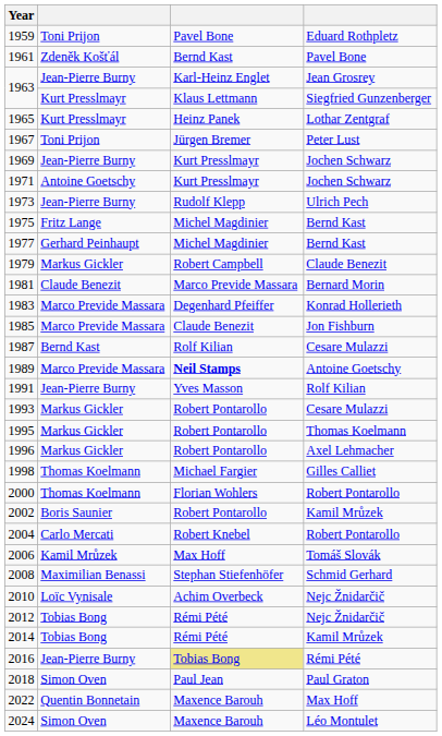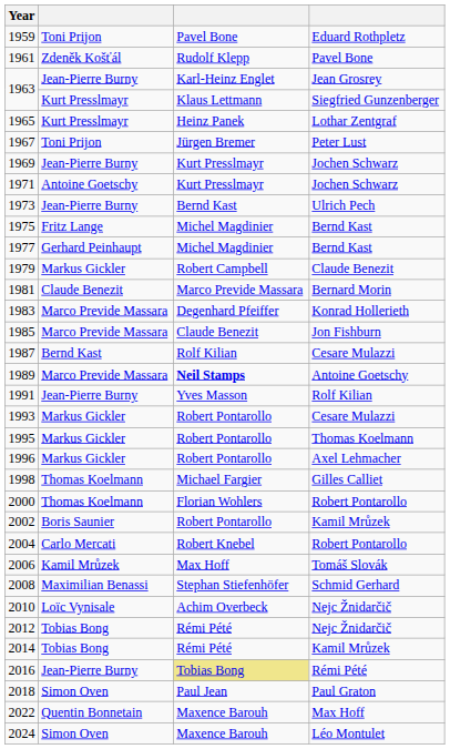1961 | column 3: Bernd Kast -> Rudolf Klepp
1973 | column 3: Rudolf Klepp -> Bernd Kast
